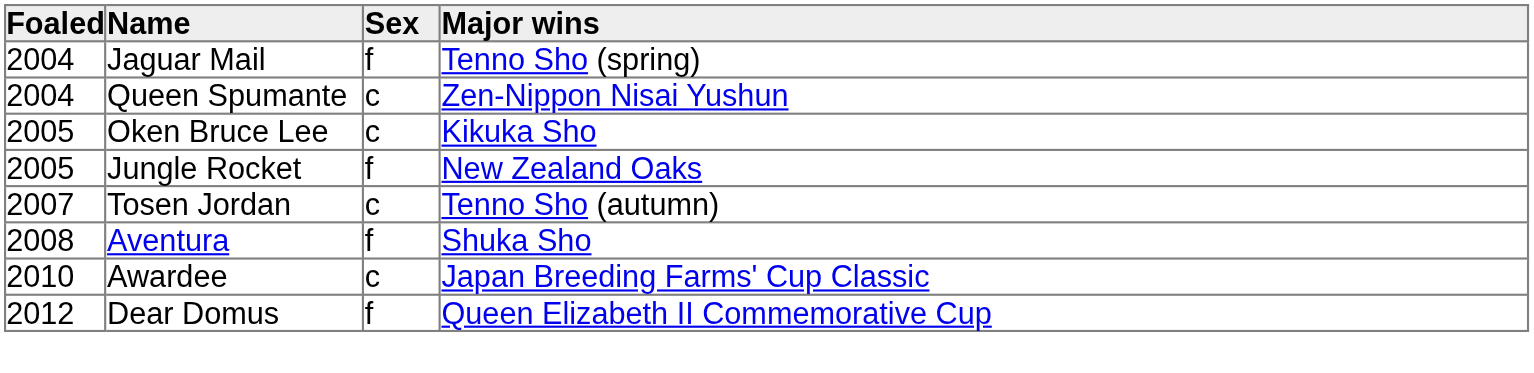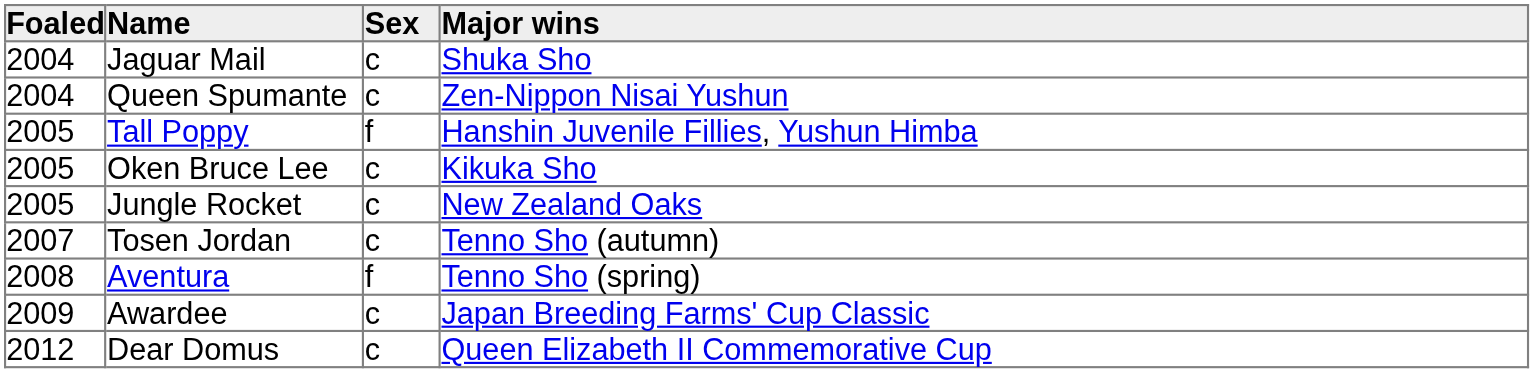Jaguar Mail | Sex: f -> c
Jaguar Mail | Major wins: Tenno Sho (spring) -> Shuka Sho
+ row: 2005 | Tall Poppy | f | Hanshin Juvenile Fillies, Yushun Himba
Jungle Rocket | Sex: f -> c
Aventura | Major wins: Shuka Sho -> Tenno Sho (spring)
Awardee | Foaled: 2010 -> 2009
Dear Domus | Sex: f -> c
